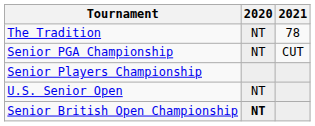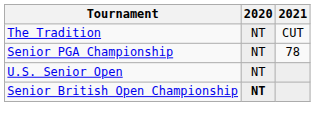The Tradition | 2021: 78 -> CUT
Senior PGA Championship | 2021: CUT -> 78
- row: Senior Players Championship
